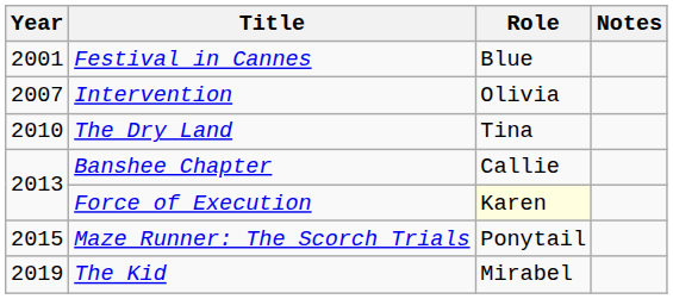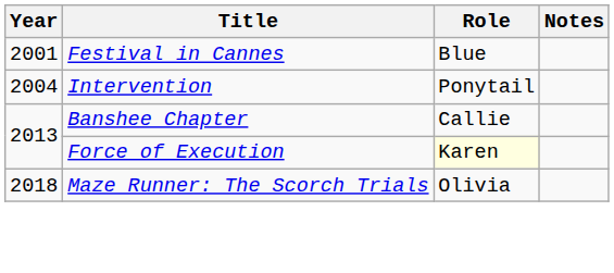Intervention | Year: 2007 -> 2004
Intervention | Role: Olivia -> Ponytail
- row: 2010 | The Dry Land | Tina
Maze Runner: The Scorch Trials | Year: 2015 -> 2018
Maze Runner: The Scorch Trials | Role: Ponytail -> Olivia
- row: 2019 | The Kid | Mirabel
